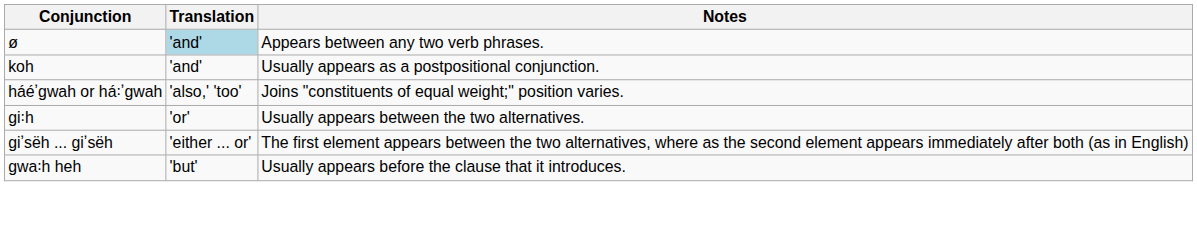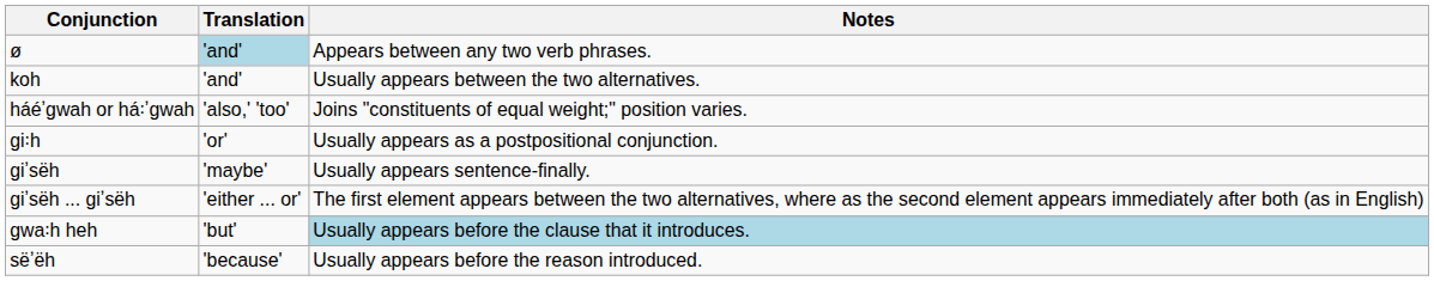koh | Notes: Usually appears as a postpositional conjunction. -> Usually appears between the two alternatives.
gi꞉h | Notes: Usually appears between the two alternatives. -> Usually appears as a postpositional conjunction.
+ row: giʼsëh | 'maybe' | Usually appears sentence-finally.
gwa꞉h heh | Notes: no background -> lightblue background
+ row: sëʼëh | 'because' | Usually appears before the reason introduced.
